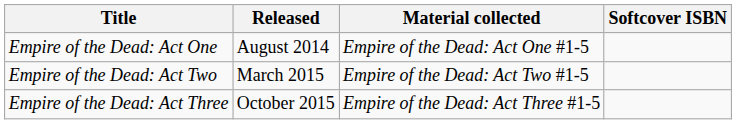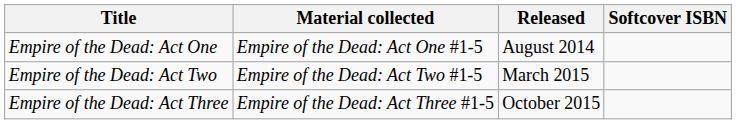columns swapped: Material collected <-> Released
